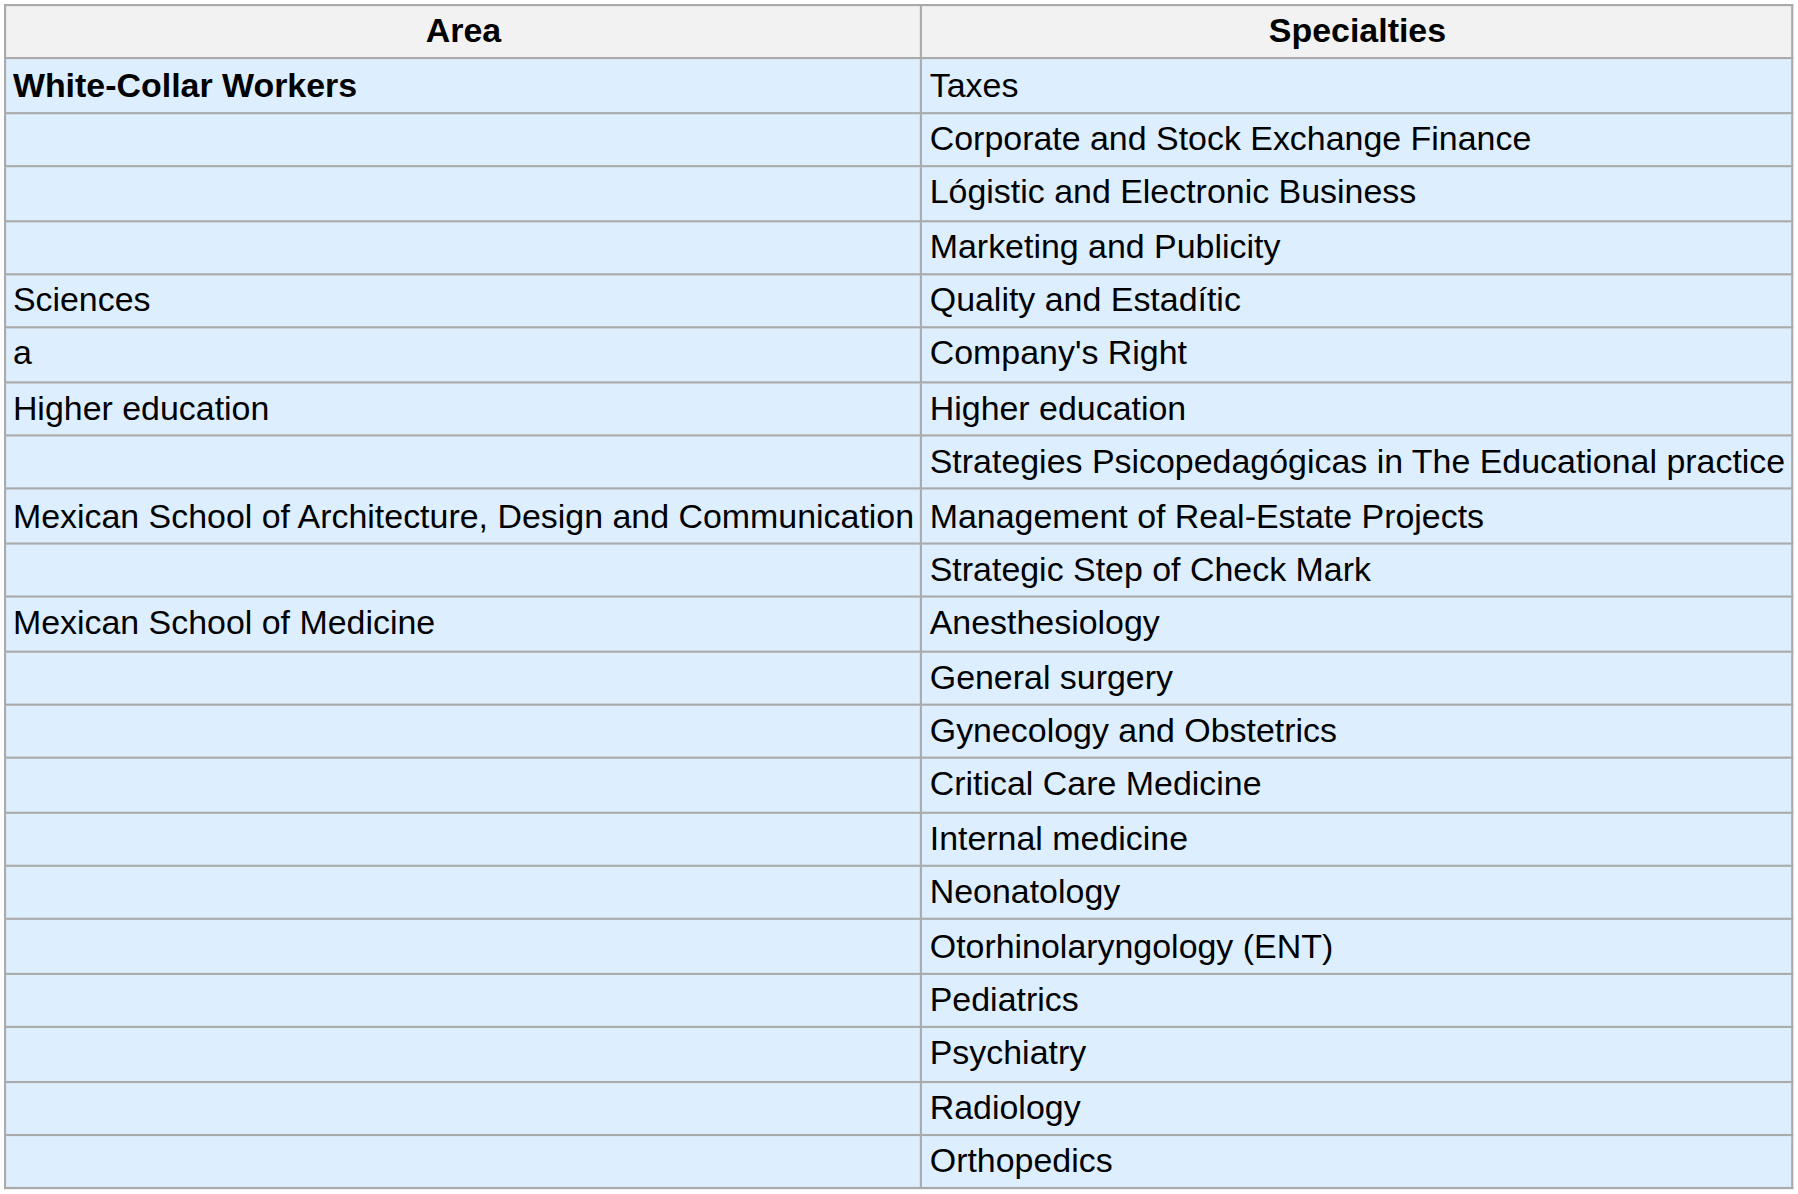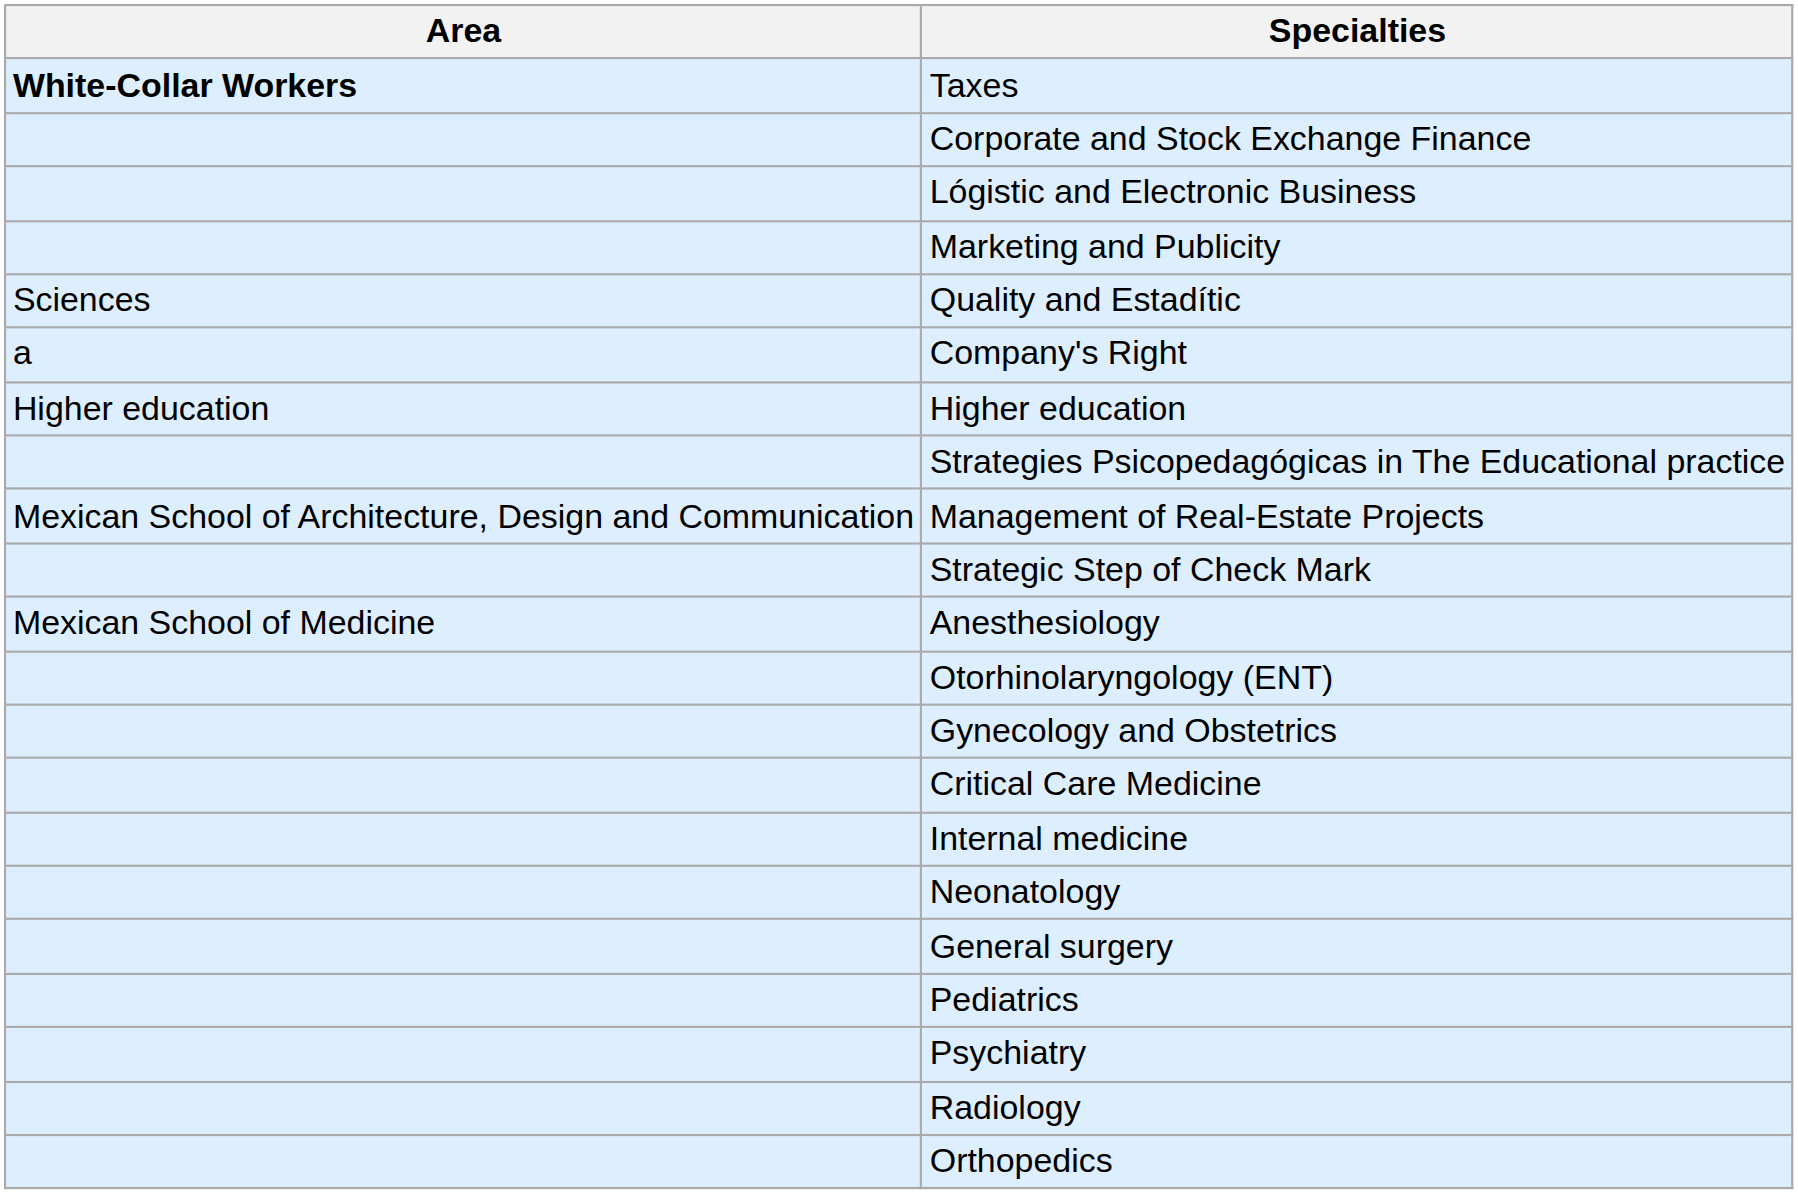rows swapped: General surgery <-> Otorhinolaryngology (ENT)
